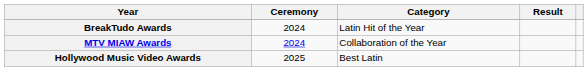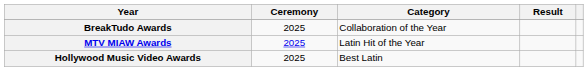BreakTudo Awards | Ceremony: 2024 -> 2025
BreakTudo Awards | Category: Latin Hit of the Year -> Collaboration of the Year
MTV MIAW Awards | Ceremony: 2024 -> 2025
MTV MIAW Awards | Category: Collaboration of the Year -> Latin Hit of the Year
